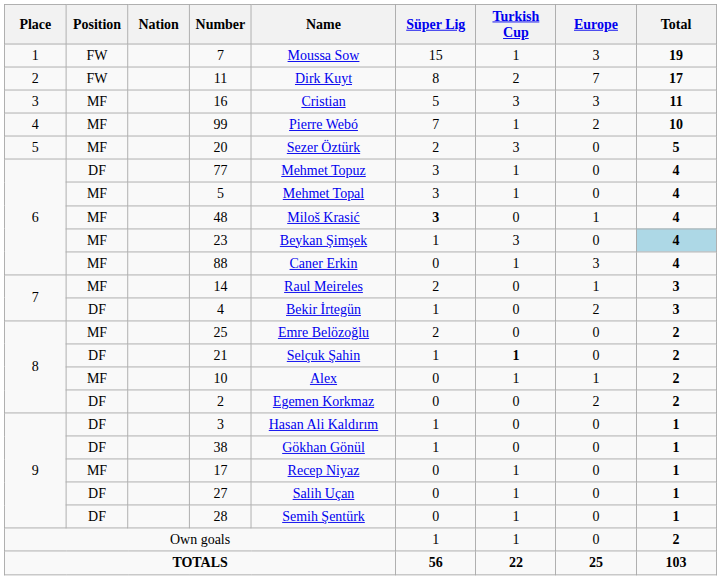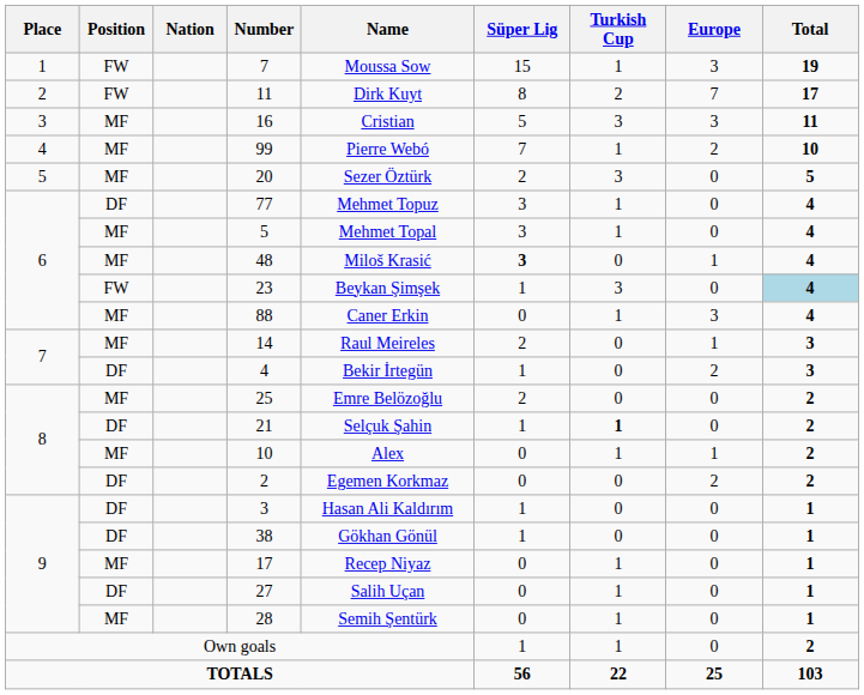23 | Position: MF -> FW
28 | Position: DF -> MF
